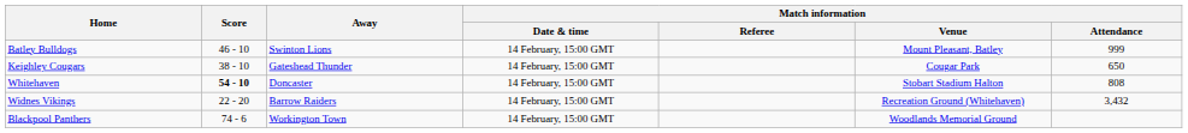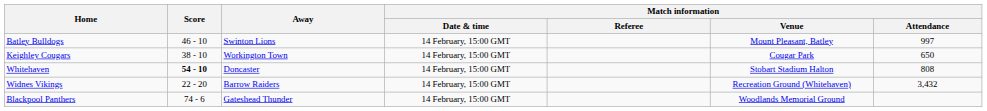Batley Bulldogs | Match information / Attendance: 999 -> 997
Keighley Cougars | Away: Gateshead Thunder -> Workington Town
Blackpool Panthers | Away: Workington Town -> Gateshead Thunder
